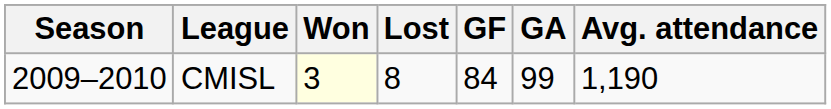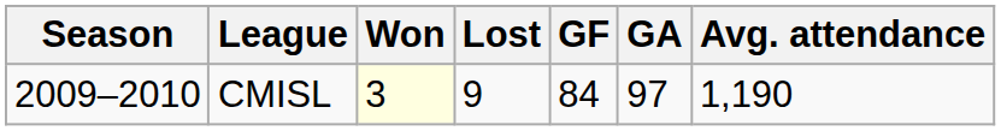CMISL | Lost: 8 -> 9
CMISL | GA: 99 -> 97
